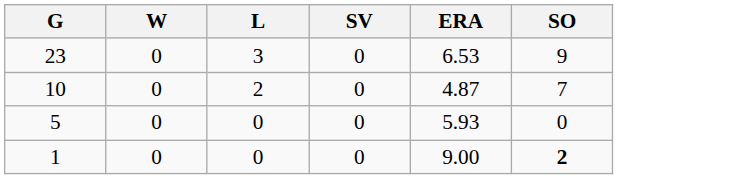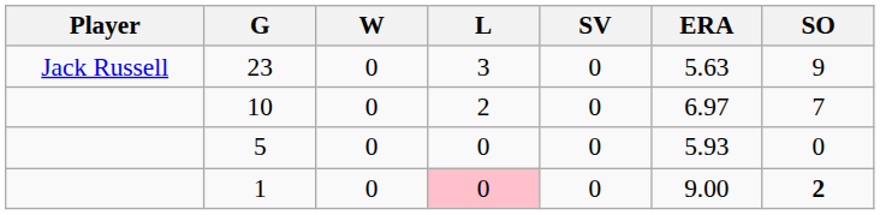+ column: Player | Jack Russell
23 | ERA: 6.53 -> 5.63
10 | ERA: 4.87 -> 6.97
1 | L: no background -> pink background
